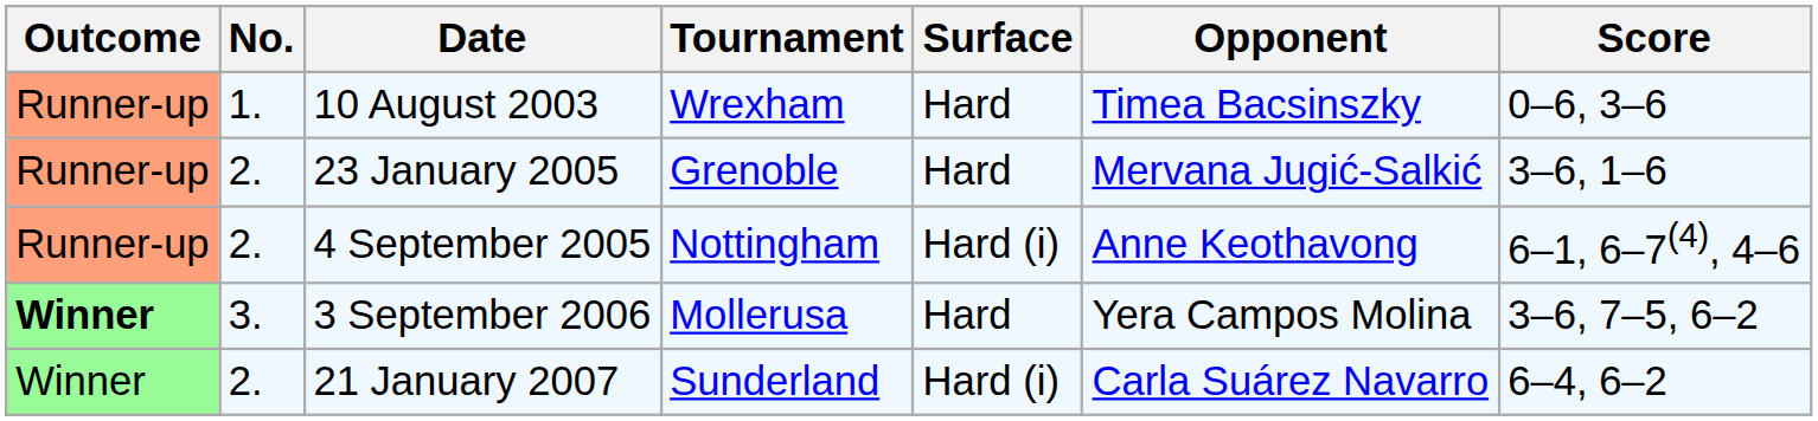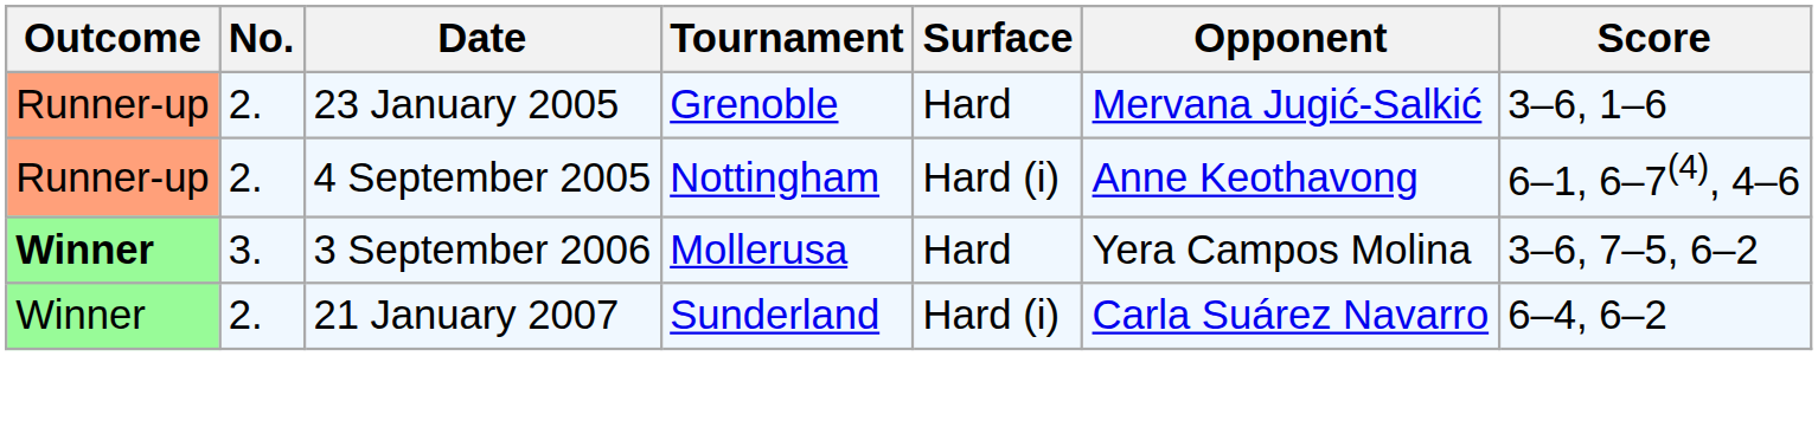- row: Runner-up | 1. | 10 August 2003 | Wrexham | Hard | Timea Bacsinszky | 0–6, 3–6
